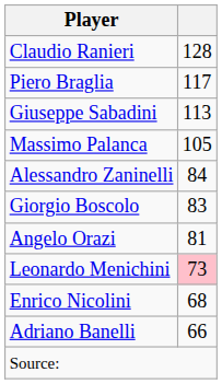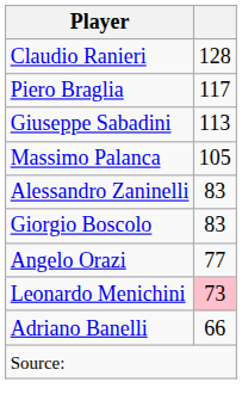Alessandro Zaninelli | column 2: 84 -> 83
Angelo Orazi | column 2: 81 -> 77
- row: Enrico Nicolini | 68
